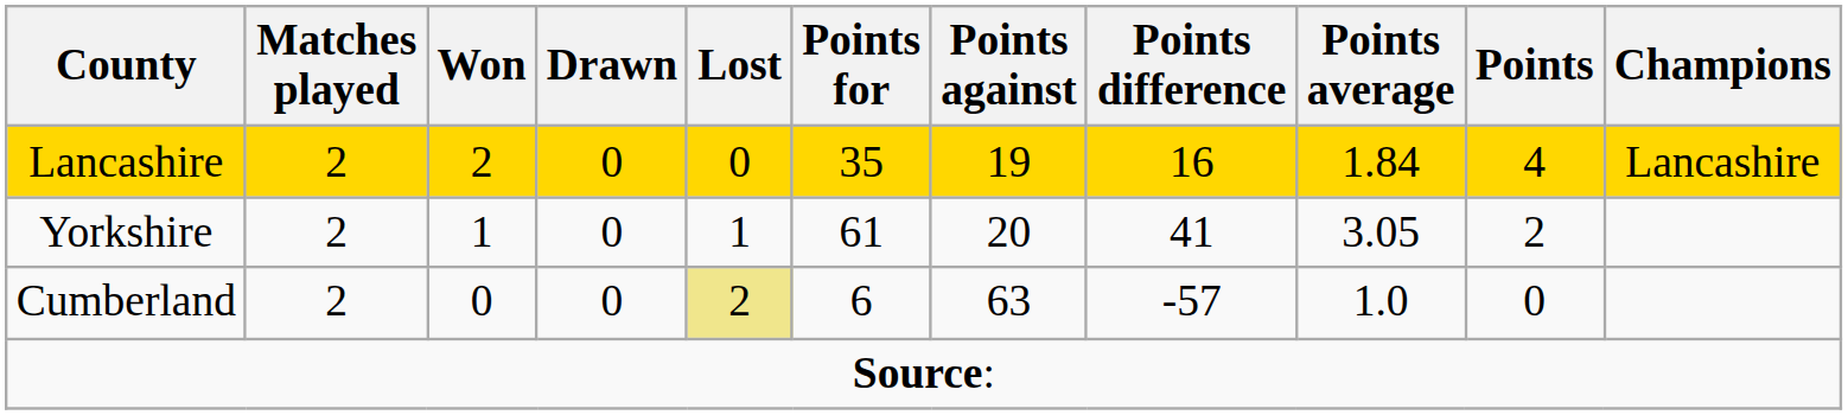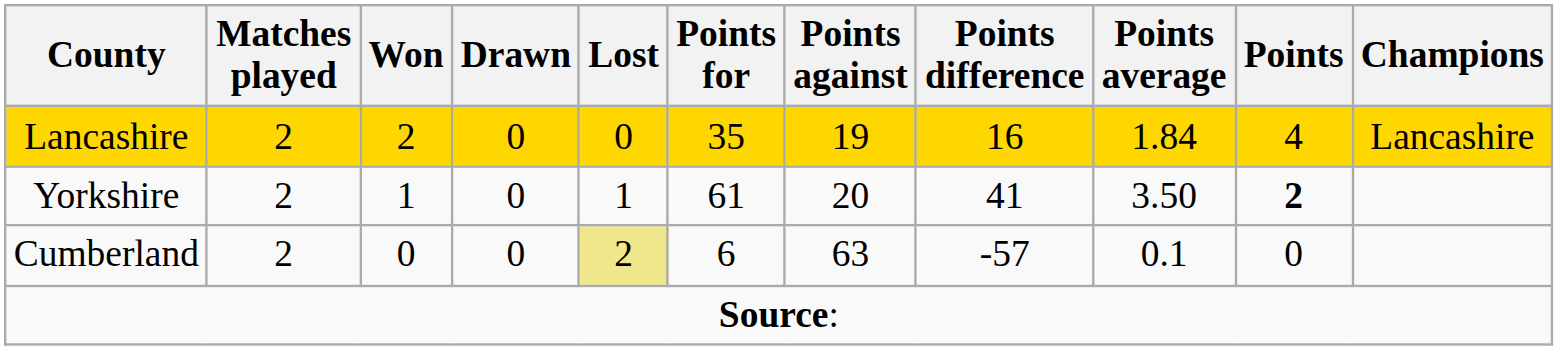Yorkshire | Points average: 3.05 -> 3.50
Yorkshire | Points: normal -> bold
Cumberland | Points average: 1.0 -> 0.1
